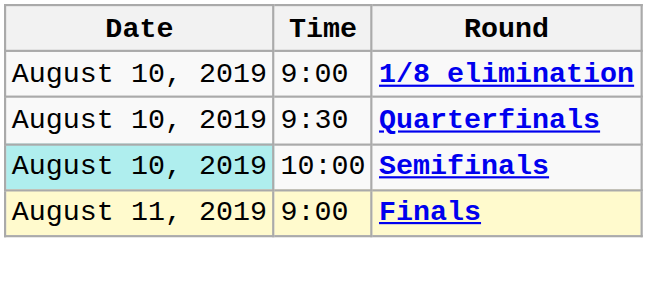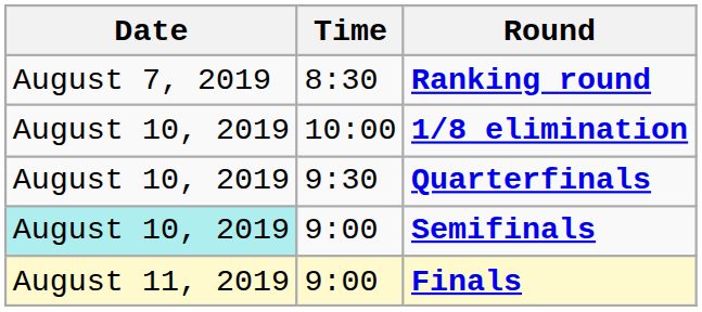+ row: August 7, 2019 | 8:30 | Ranking round
1/8 elimination | Time: 9:00 -> 10:00
Semifinals | Time: 10:00 -> 9:00
